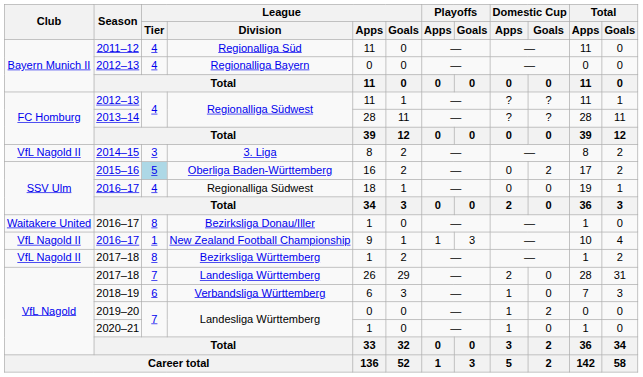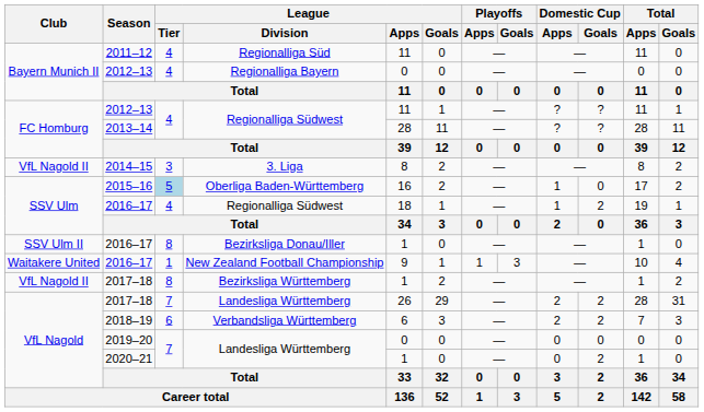2015–16 | Domestic Cup / Apps: 0 -> 1
2015–16 | Domestic Cup / Goals: 2 -> 0
2016–17 / Regionalliga Südwest | Domestic Cup / Apps: 0 -> 1
2016–17 / Regionalliga Südwest | Domestic Cup / Goals: 0 -> 2
2016–17 / Bezirksliga Donau/Iller | Club: Waitakere United -> SSV Ulm II
2016–17 / New Zealand Football Championship | Club: VfL Nagold II -> Waitakere United
2017–18 / Landesliga Württemberg | Domestic Cup / Goals: 0 -> 2
2018–19 | Domestic Cup / Apps: 1 -> 2
2018–19 | Domestic Cup / Goals: 0 -> 2
2019–20 | Domestic Cup / Apps: 1 -> 0
2019–20 | Domestic Cup / Goals: 2 -> 0
2020–21 | Domestic Cup / Apps: 1 -> 0
2020–21 | Domestic Cup / Goals: 0 -> 2
